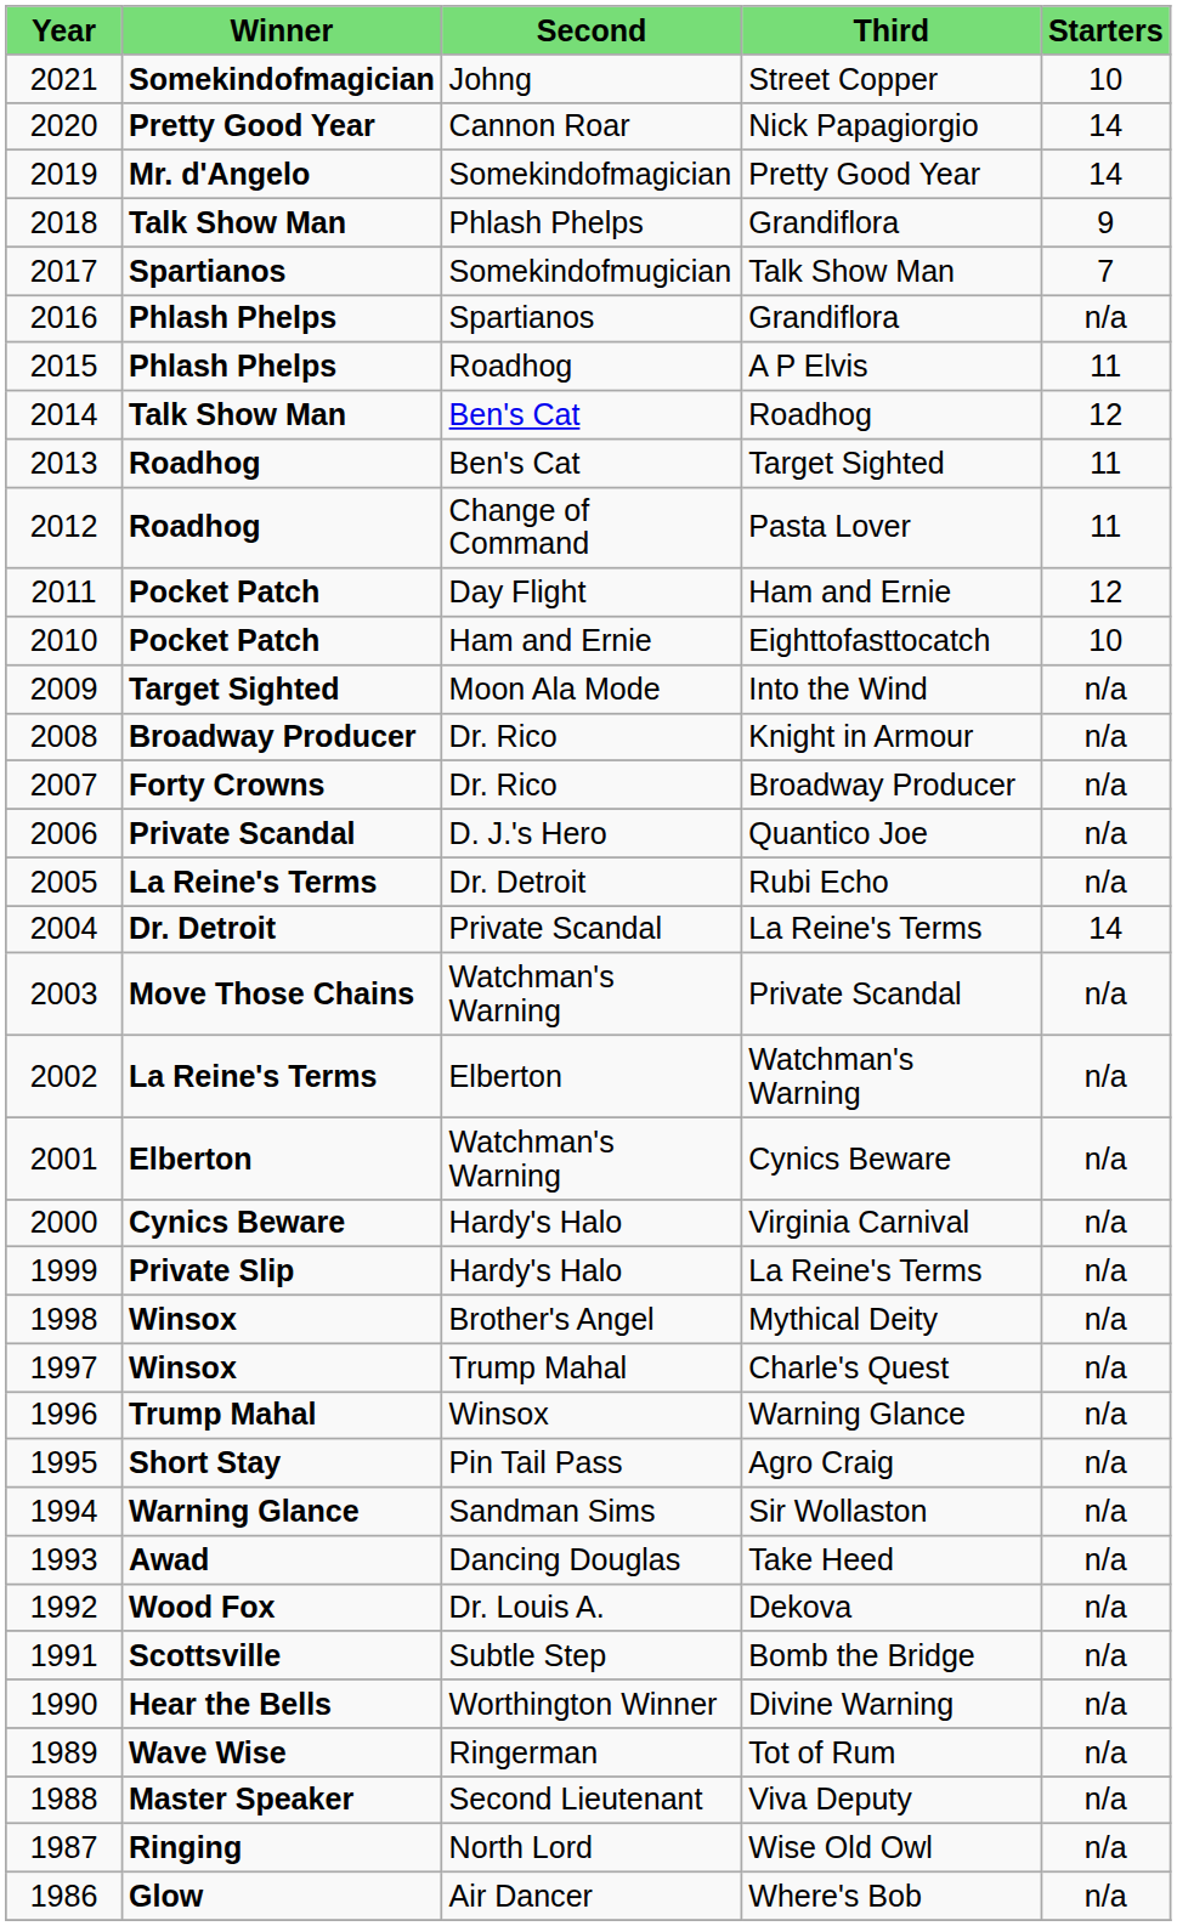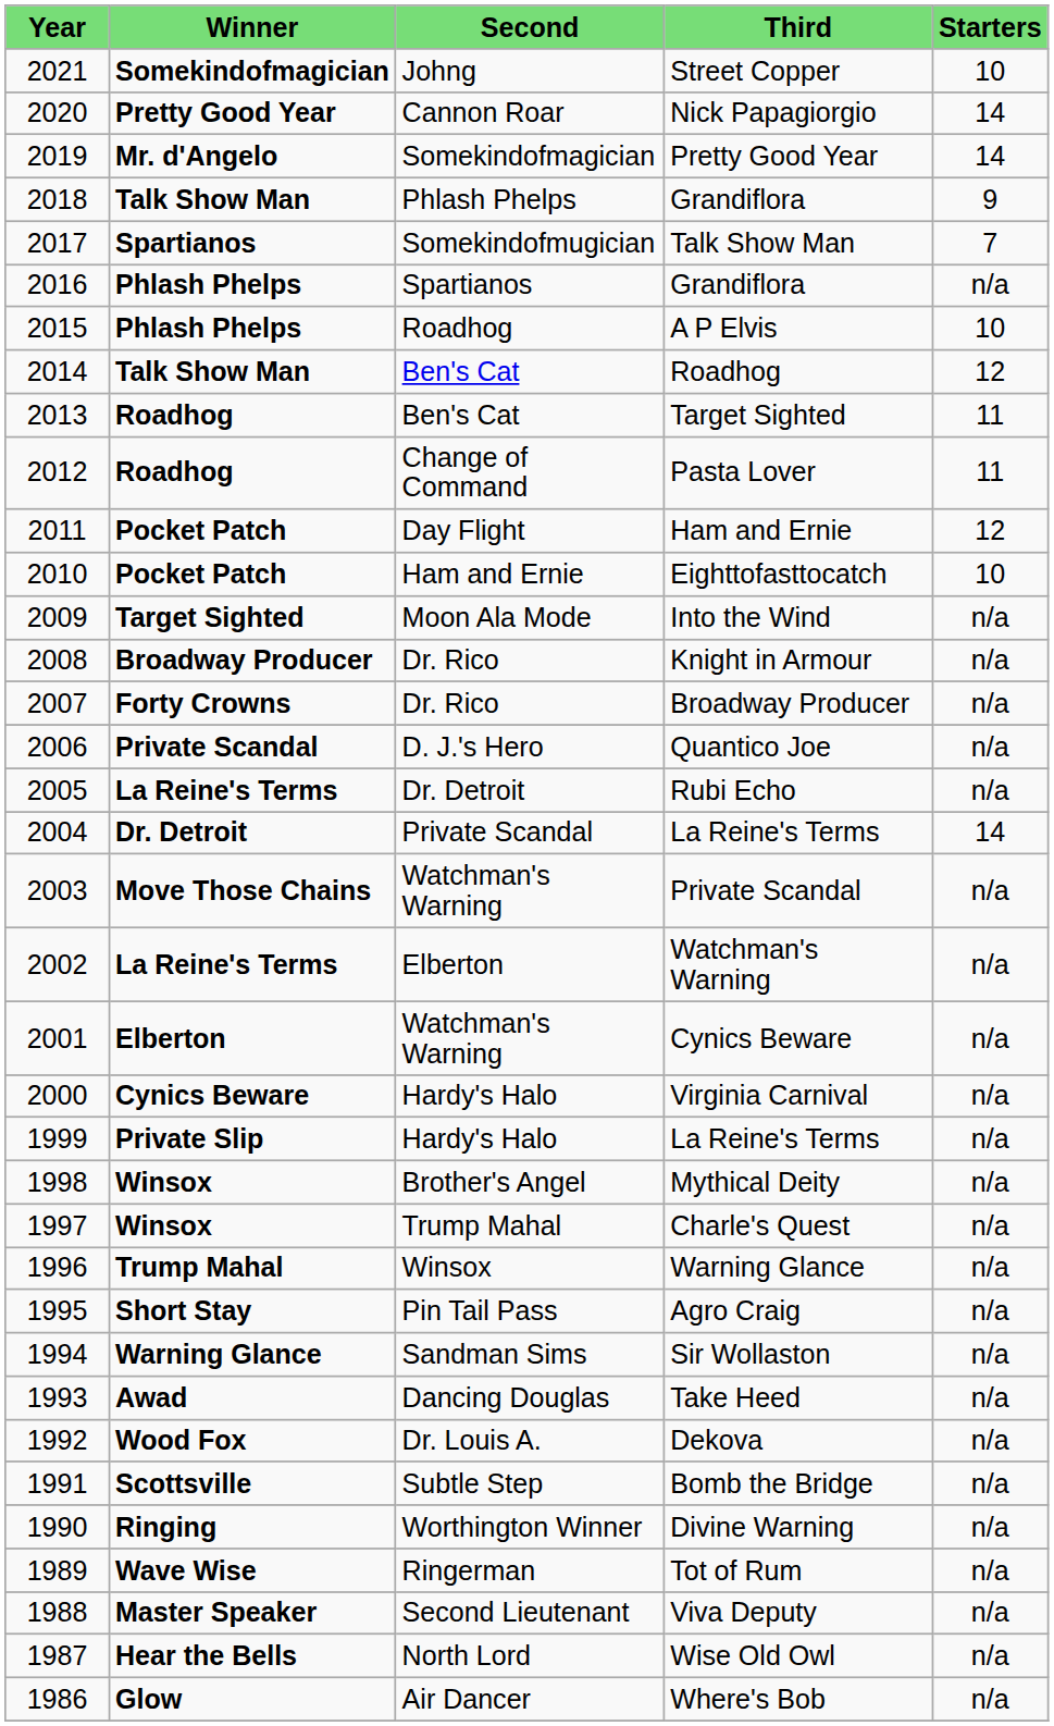A P Elvis | column 5: 11 -> 10
Divine Warning | column 2: Hear the Bells -> Ringing
Wise Old Owl | column 2: Ringing -> Hear the Bells
